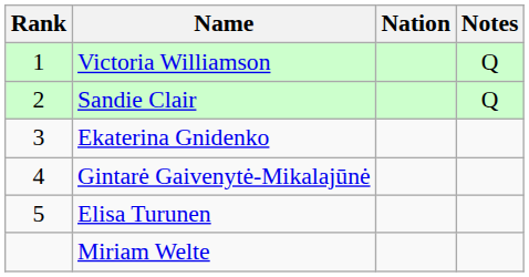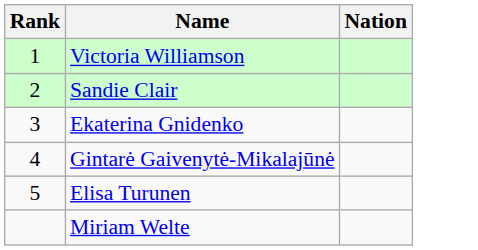- column: Notes | Q | Q
